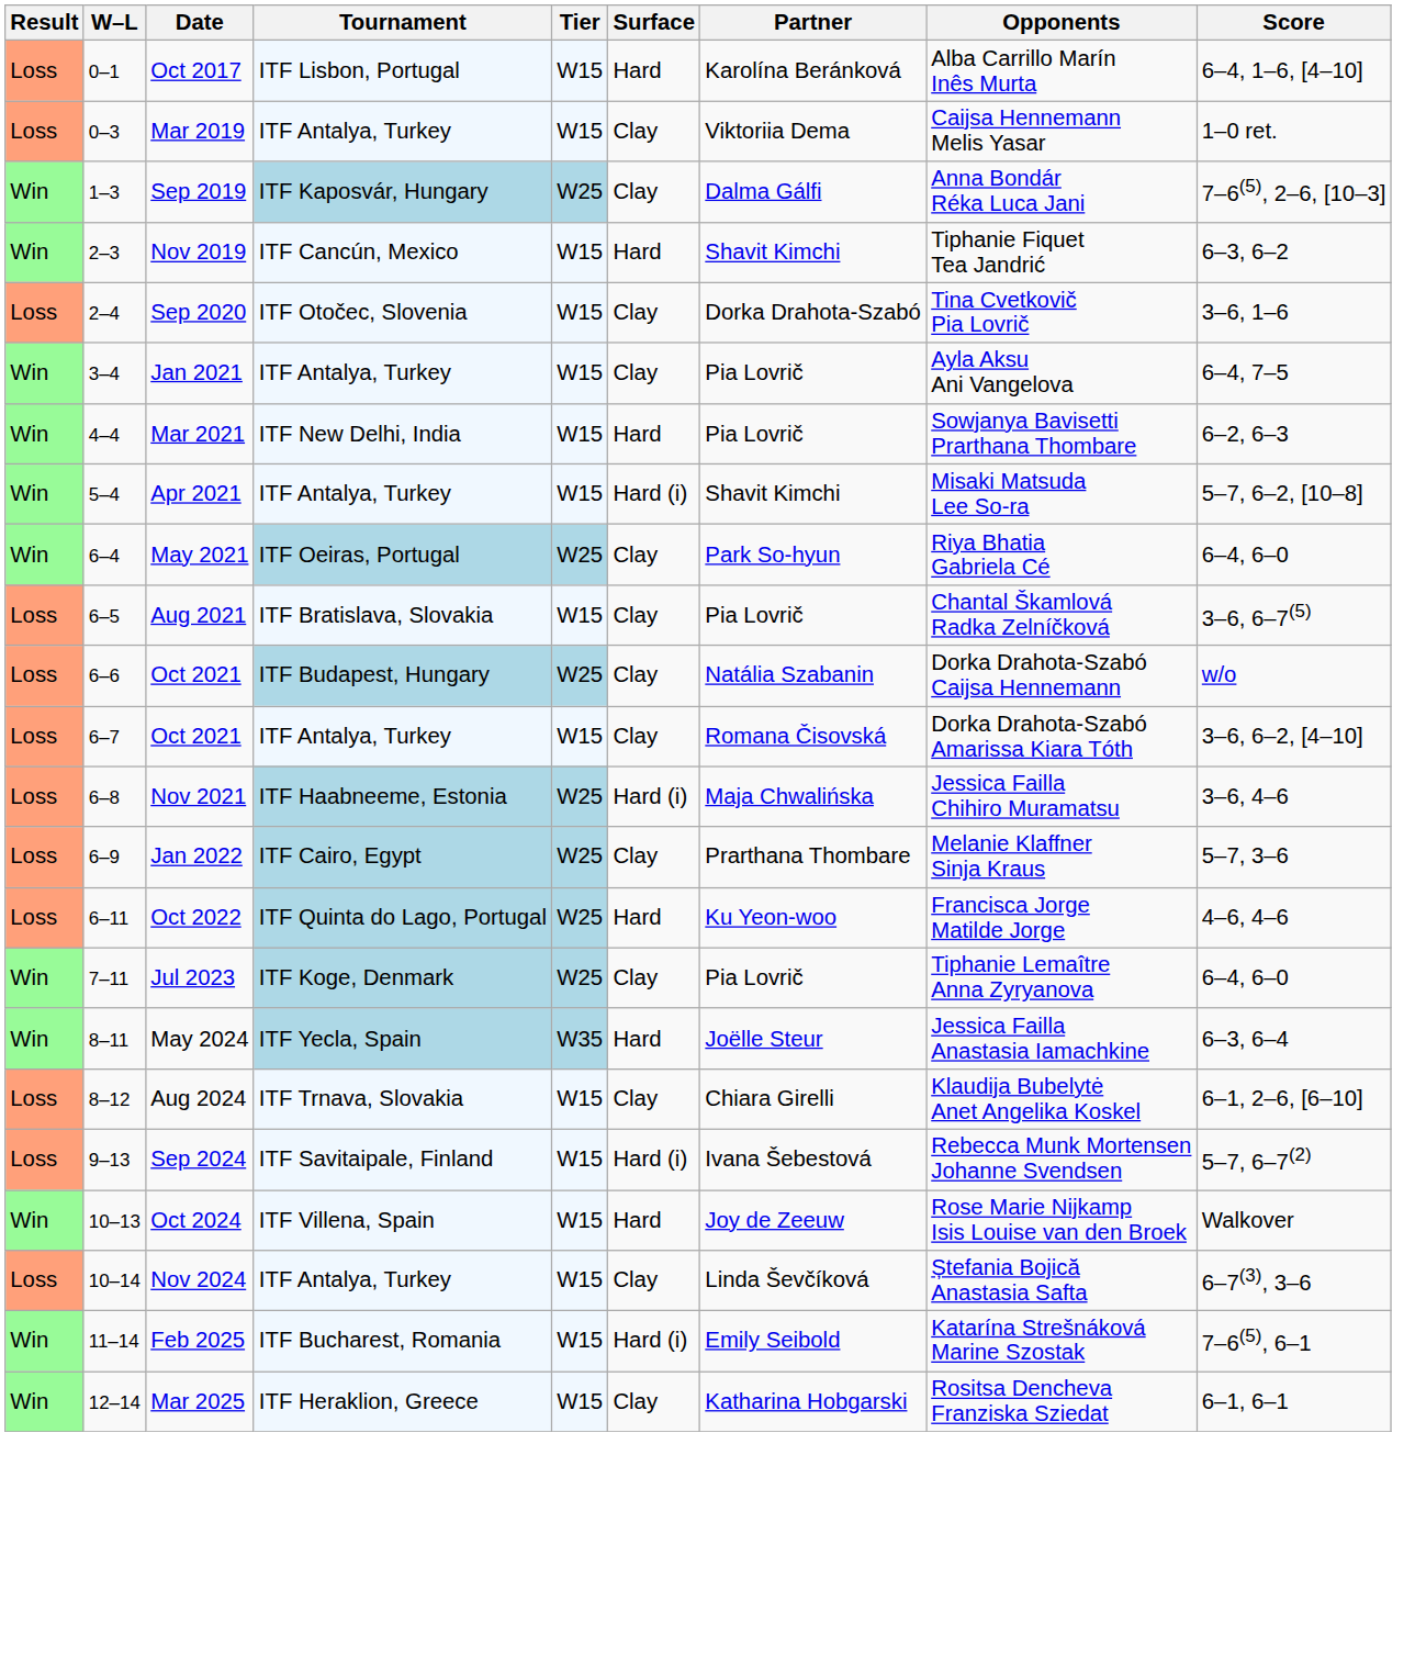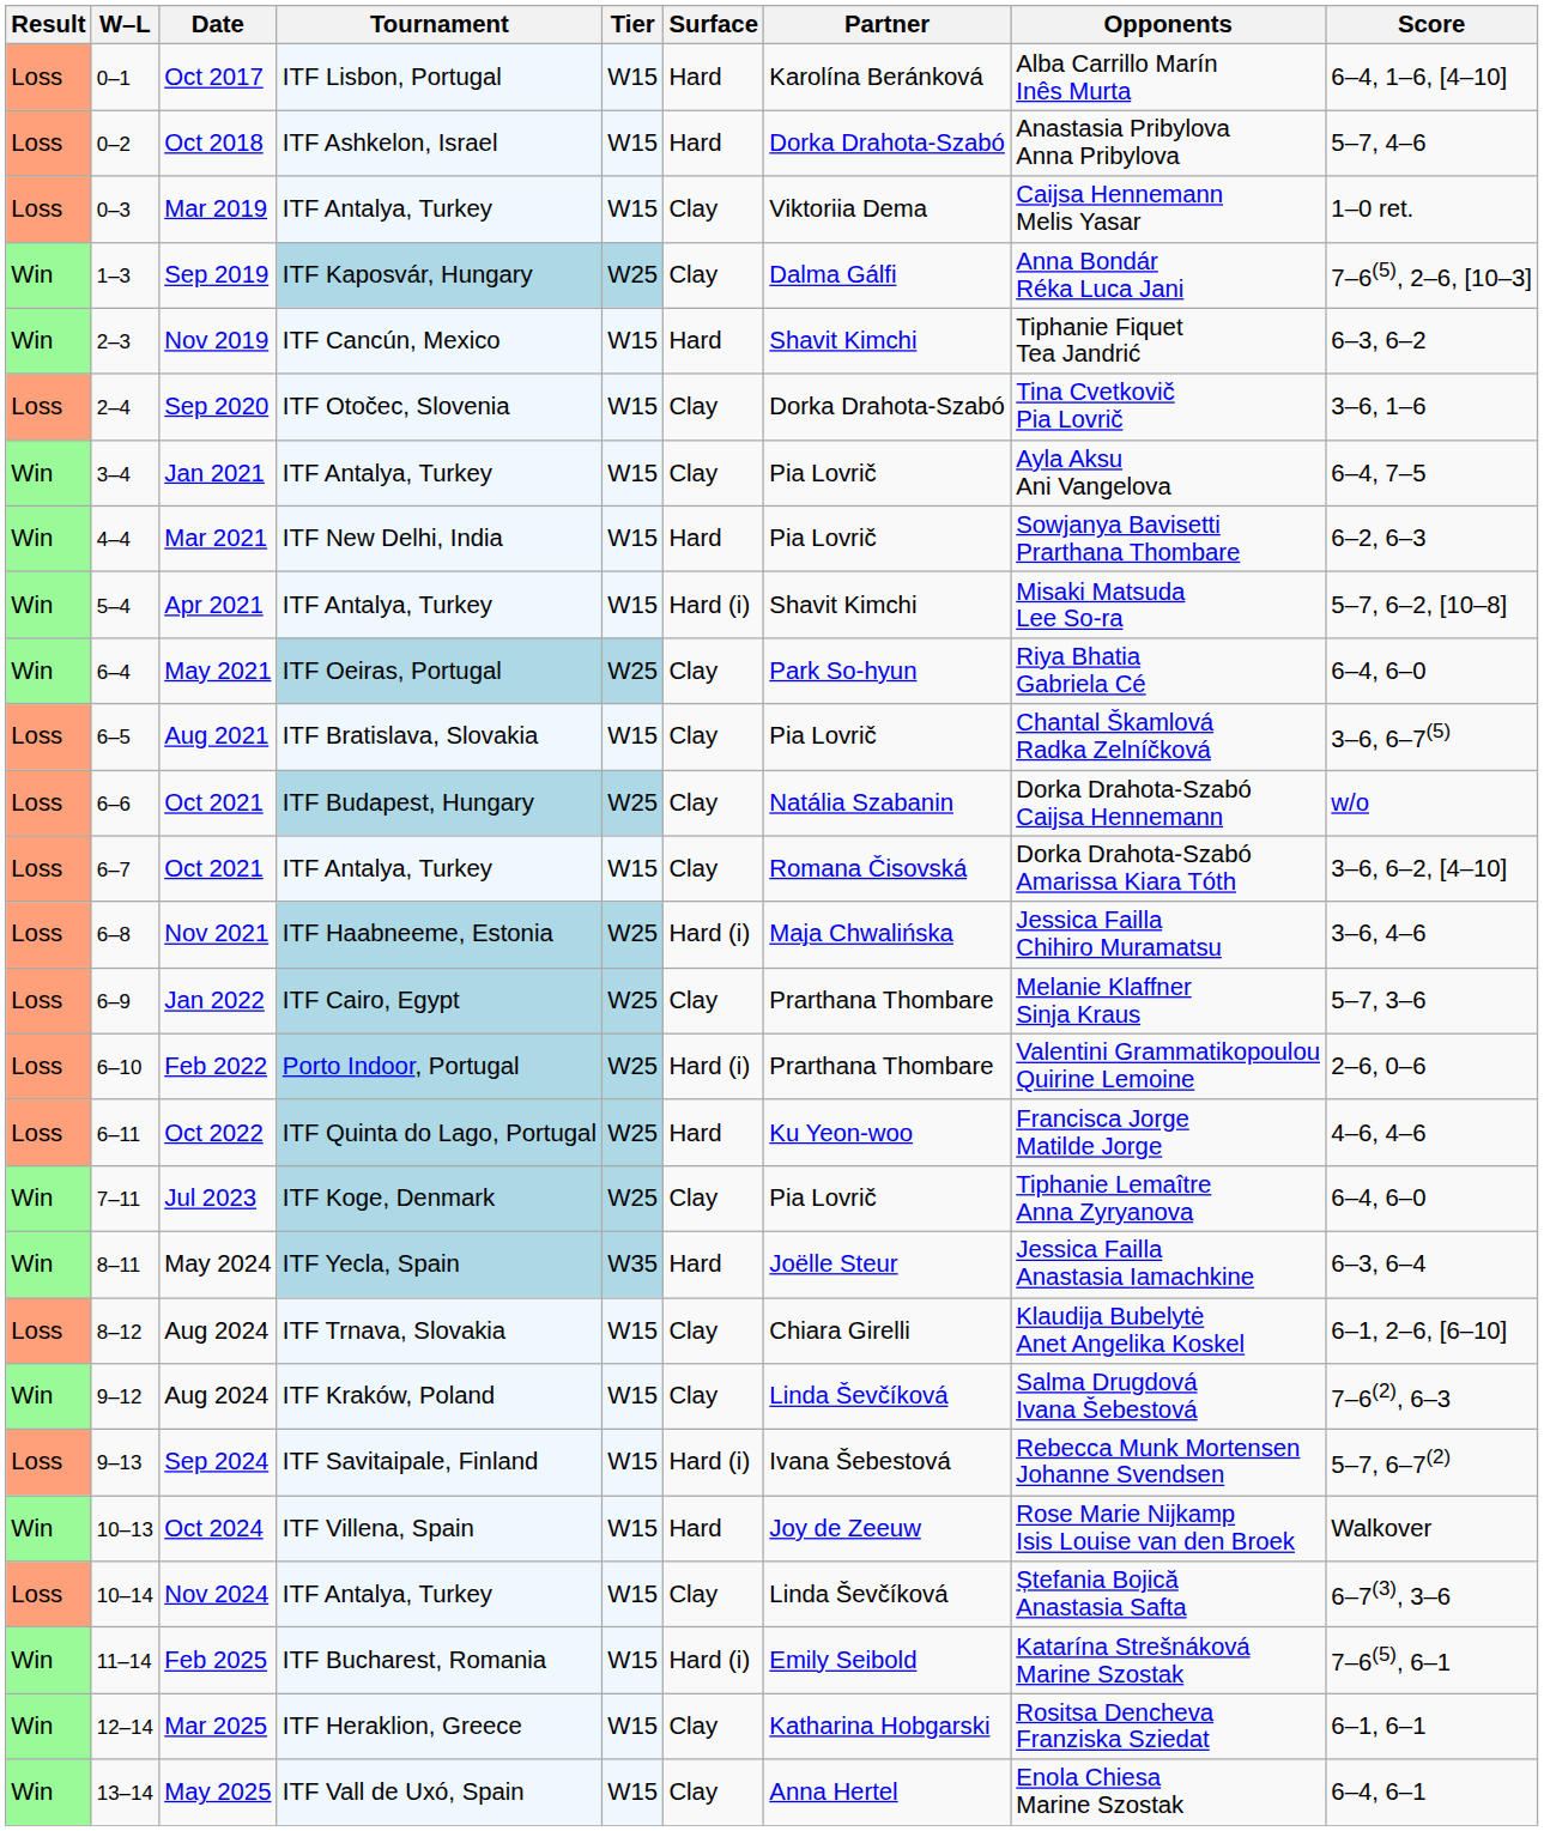+ row: Loss | 0–2 | Oct 2018 | ITF Ashkelon, Israel | W15 | Hard | Dorka Drahota-Szabó | Anastasia Pribylova Anna Pribylova | 5–7, 4–6
+ row: Loss | 6–10 | Feb 2022 | Porto Indoor, Portugal | W25 | Hard (i) | Prarthana Thombare | Valentini Grammatikopoulou Quirine Lemoine | 2–6, 0–6
+ row: Win | 9–12 | Aug 2024 | ITF Kraków, Poland | W15 | Clay | Linda Ševčíková | Salma Drugdová Ivana Šebestová | 7–6(2), 6–3
+ row: Win | 13–14 | May 2025 | ITF Vall de Uxó, Spain | W15 | Clay | Anna Hertel | Enola Chiesa Marine Szostak | 6–4, 6–1
